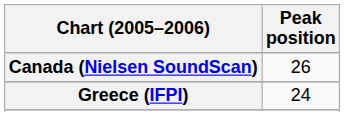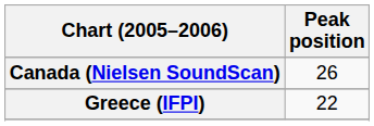Greece (IFPI) | Peak position: 24 -> 22
